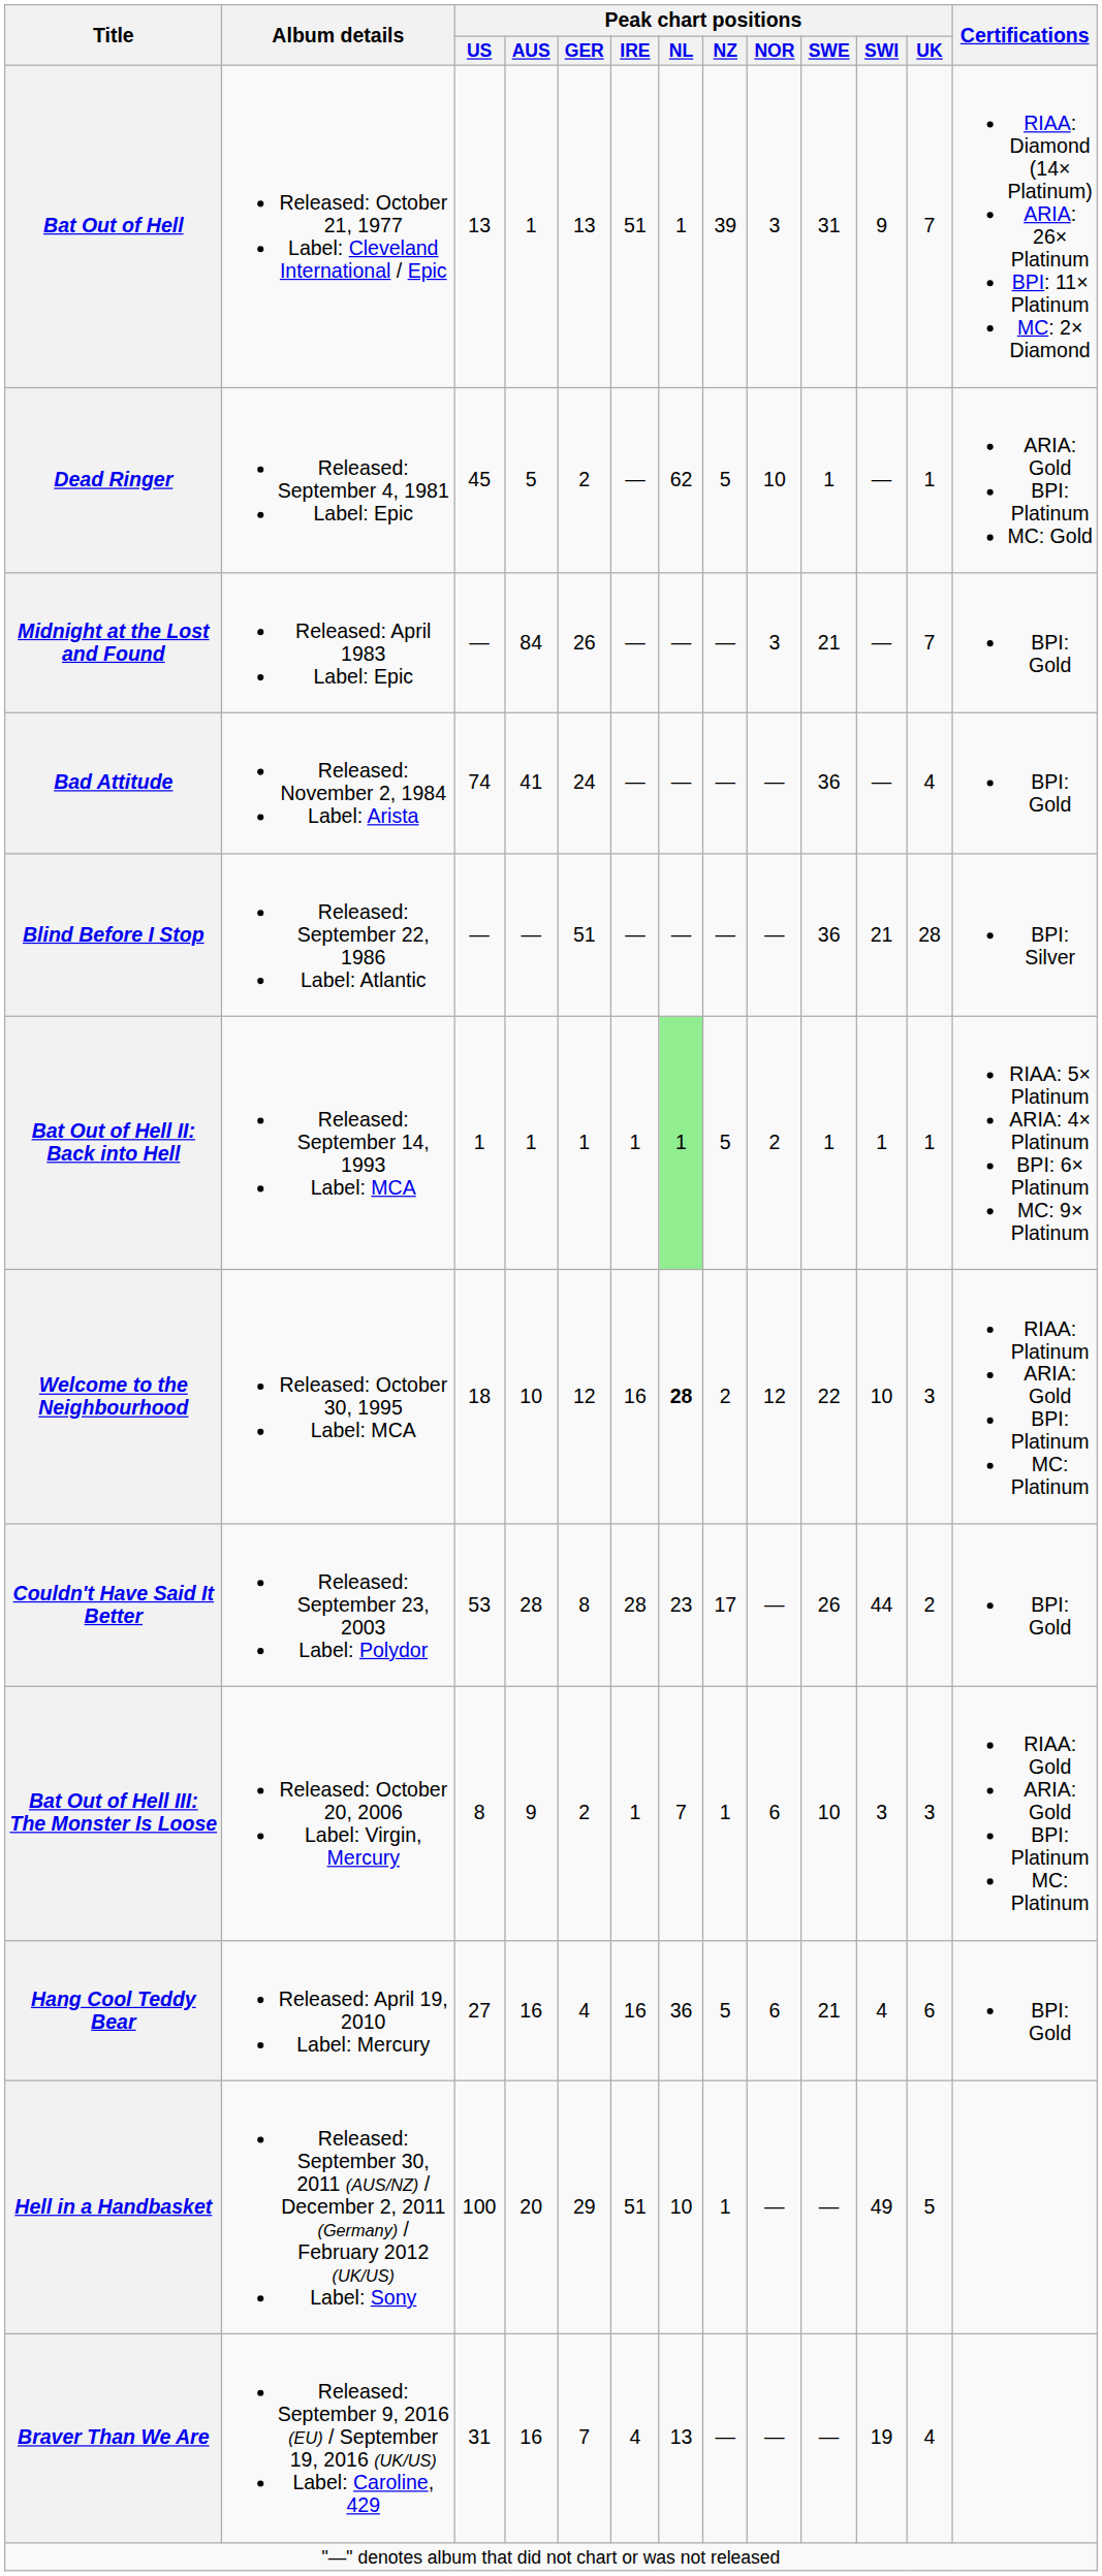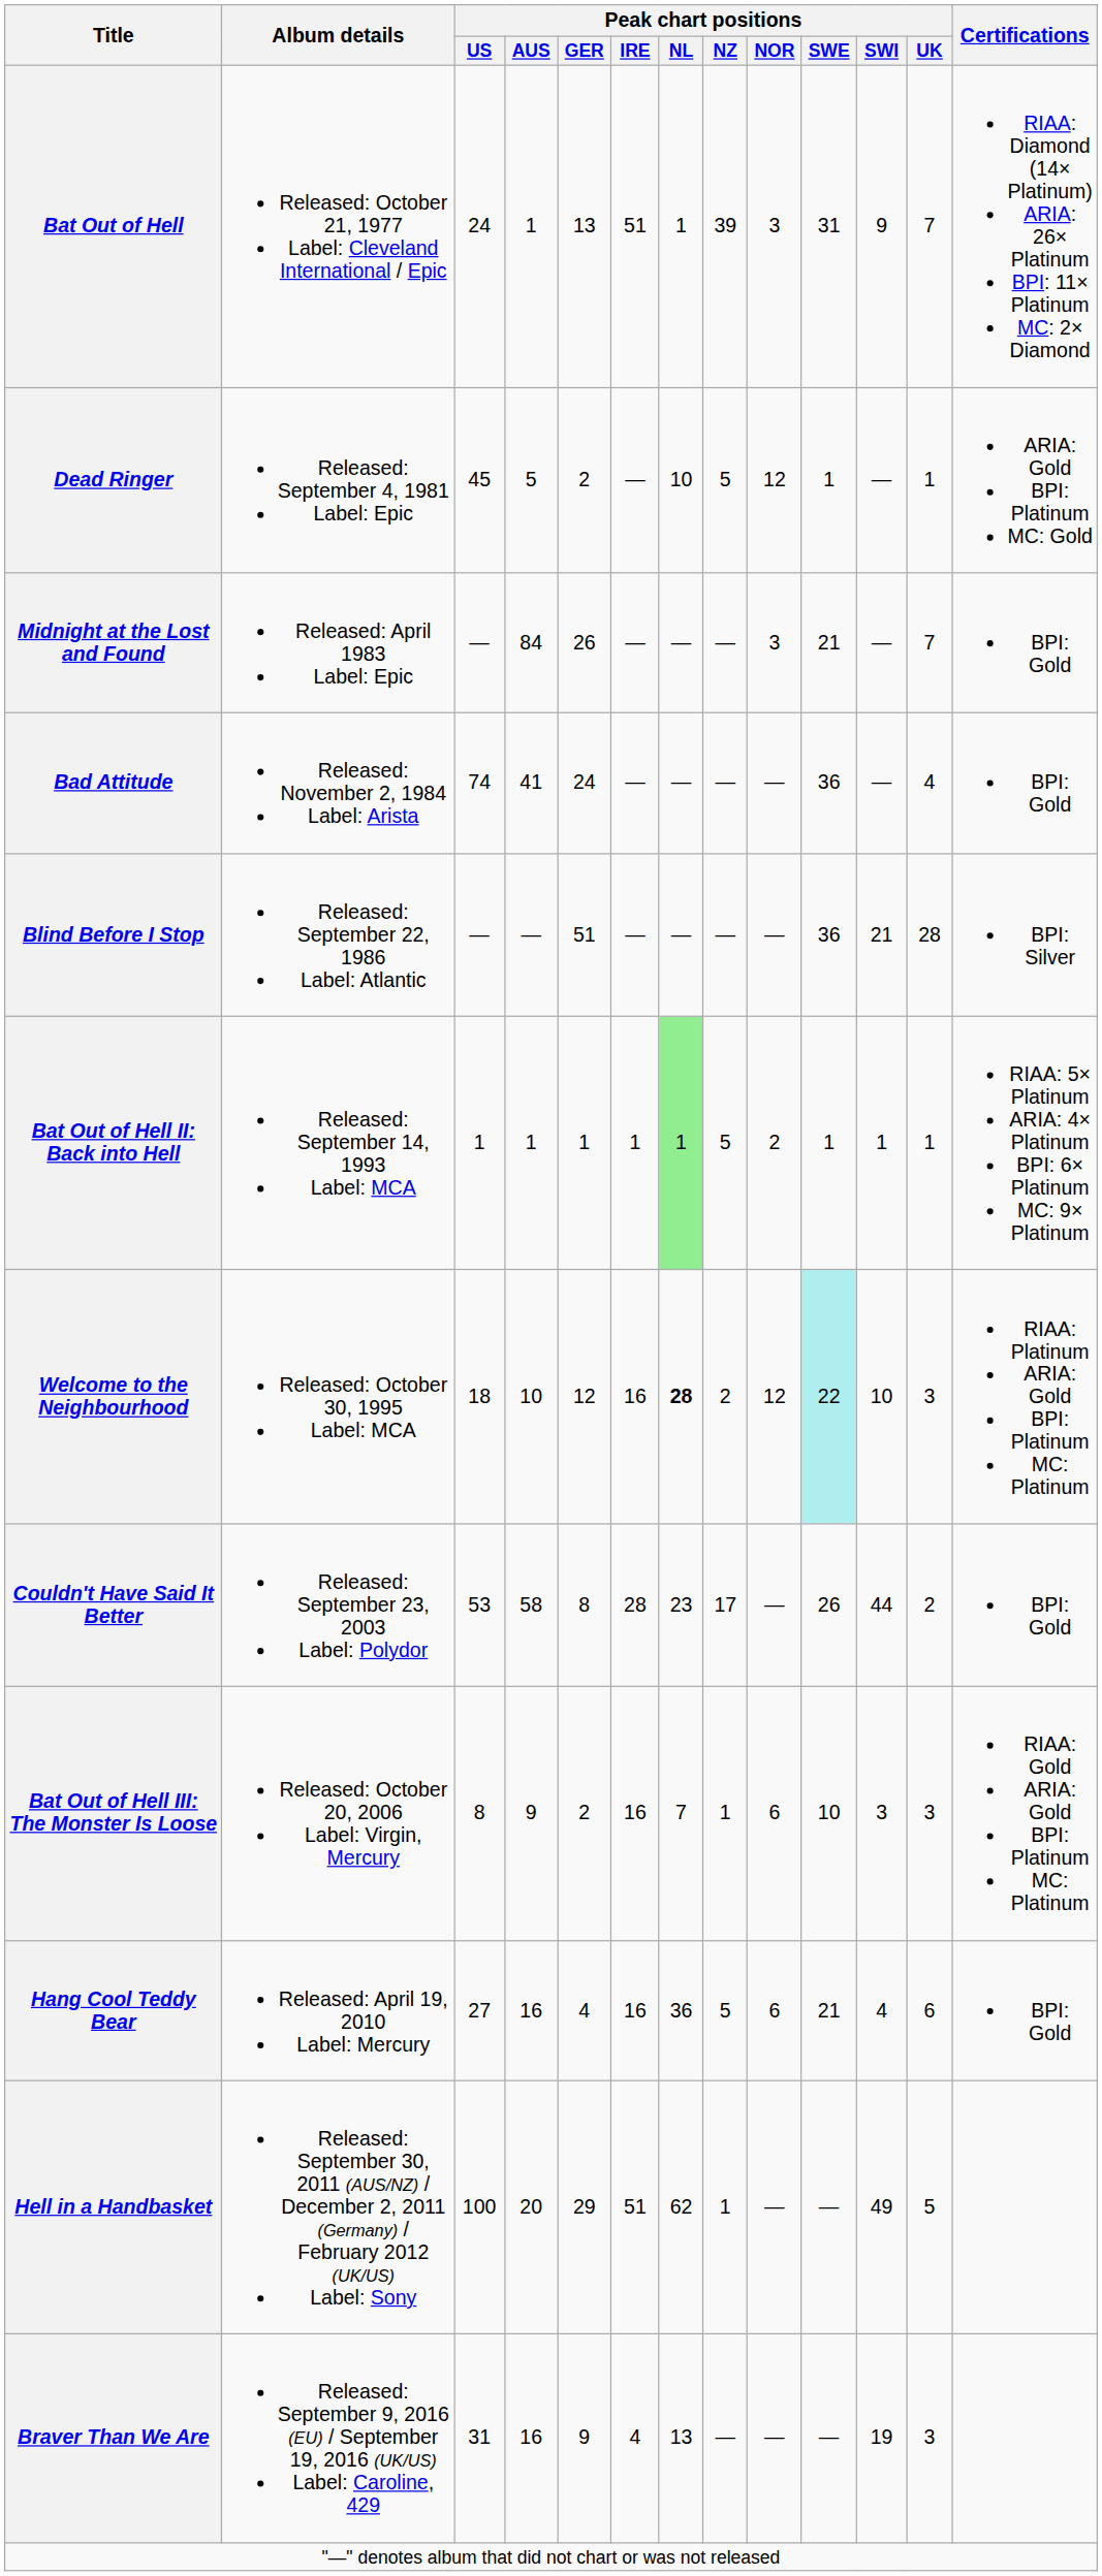Bat Out of Hell | Peak chart positions / US: 13 -> 24
Dead Ringer | Peak chart positions / NL: 62 -> 10
Dead Ringer | Peak chart positions / NOR: 10 -> 12
Welcome to the Neighbourhood | Peak chart positions / SWE: no background -> paleturquoise background
Couldn't Have Said It Better | Peak chart positions / AUS: 28 -> 58
Bat Out of Hell III: The Monster Is Loose | Peak chart positions / IRE: 1 -> 16
Hell in a Handbasket | Peak chart positions / NL: 10 -> 62
Braver Than We Are | Peak chart positions / GER: 7 -> 9
Braver Than We Are | Peak chart positions / UK: 4 -> 3
